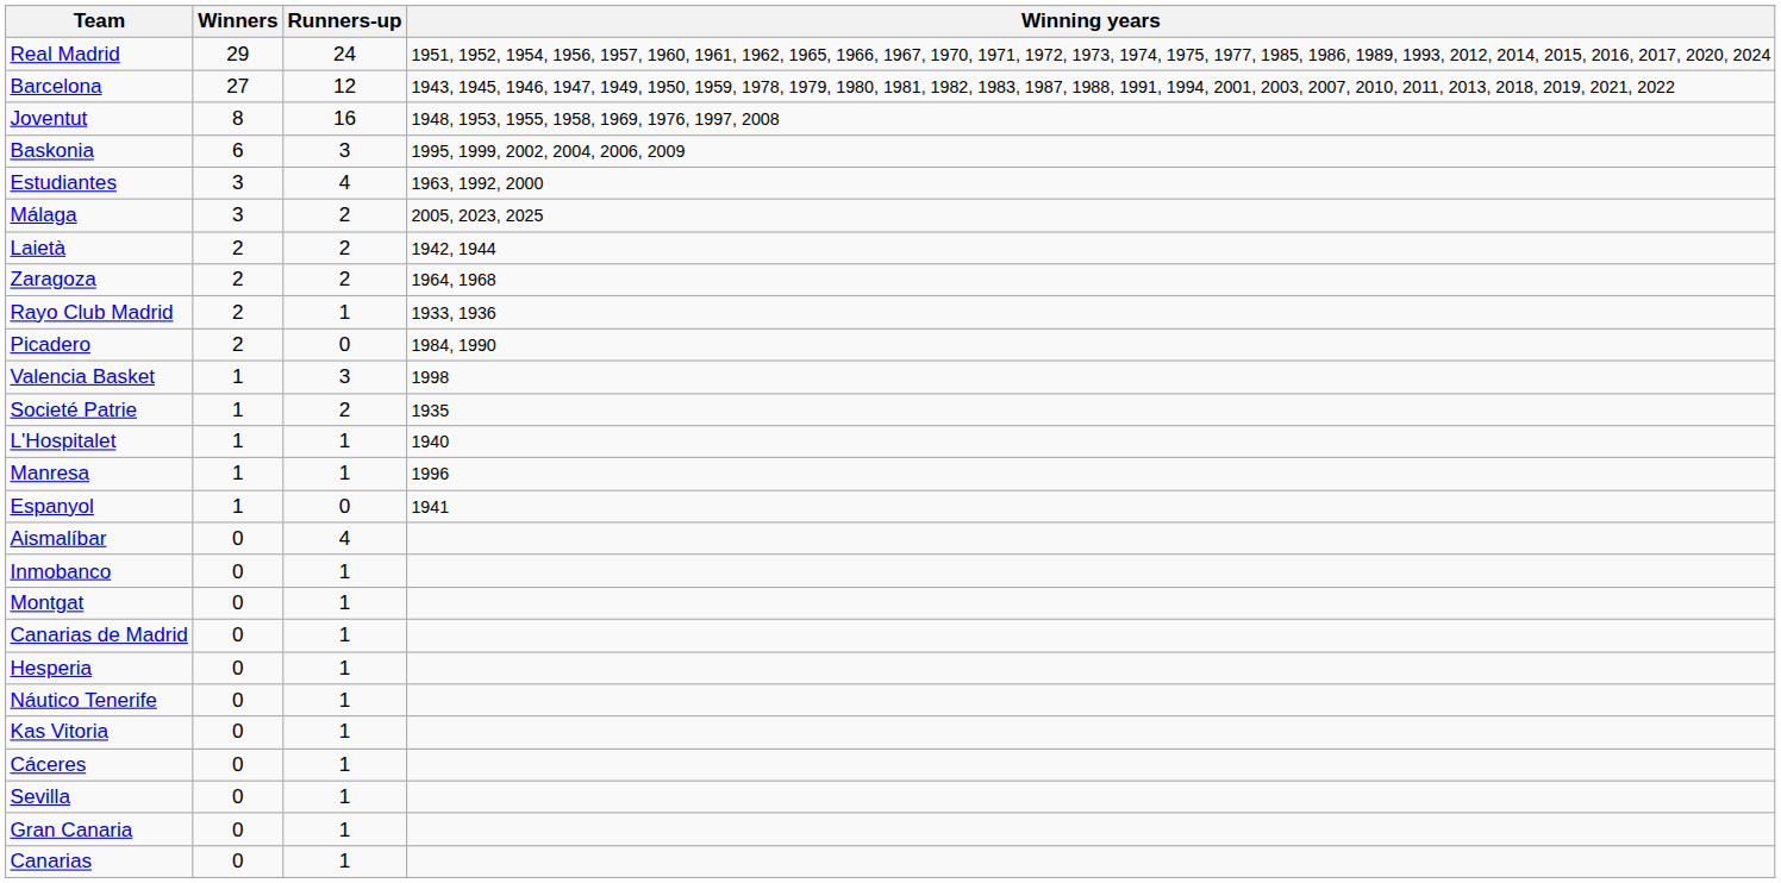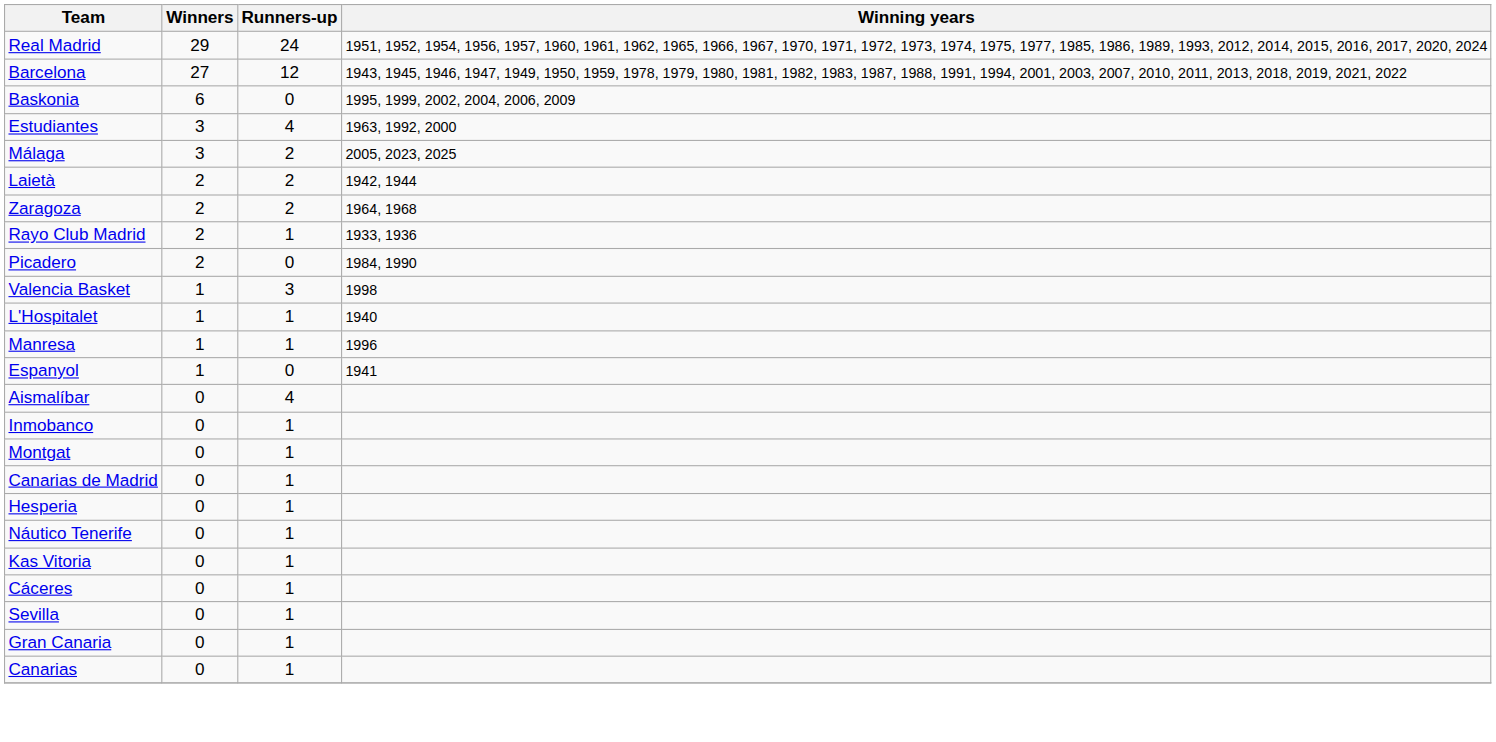- row: Joventut | 8 | 16 | 1948, 1953, 1955, 1958, 1969, 1976, 1997, 2008
Baskonia | Runners-up: 3 -> 0
- row: Societé Patrie | 1 | 2 | 1935
